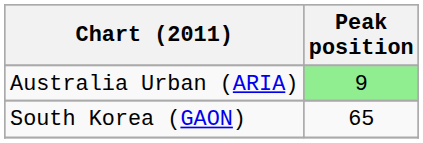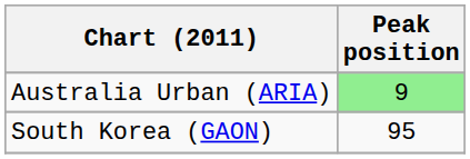South Korea (GAON) | Peak position: 65 -> 95
